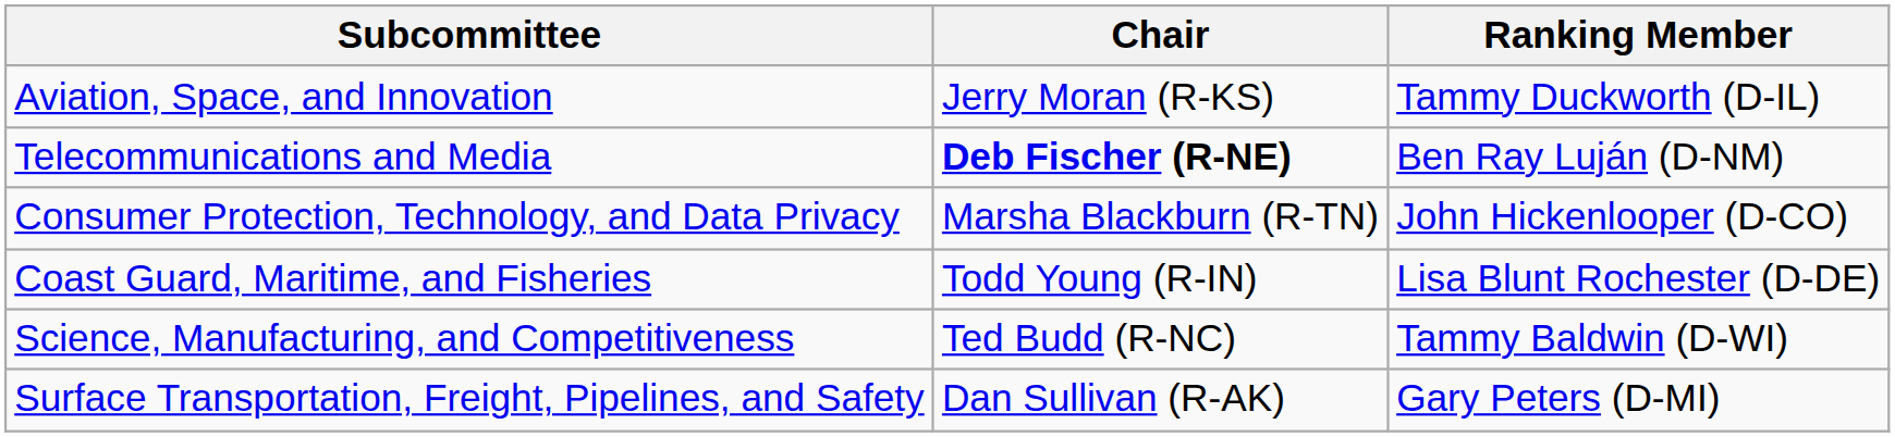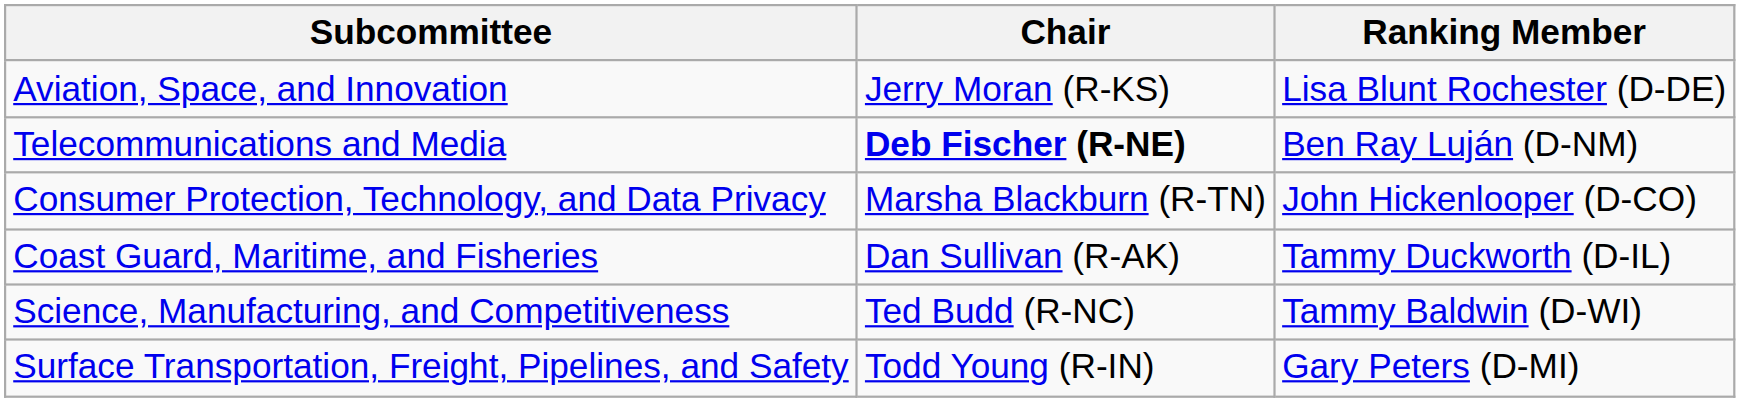Aviation, Space, and Innovation | Ranking Member: Tammy Duckworth (D-IL) -> Lisa Blunt Rochester (D-DE)
Coast Guard, Maritime, and Fisheries | Chair: Todd Young (R-IN) -> Dan Sullivan (R-AK)
Coast Guard, Maritime, and Fisheries | Ranking Member: Lisa Blunt Rochester (D-DE) -> Tammy Duckworth (D-IL)
Surface Transportation, Freight, Pipelines, and Safety | Chair: Dan Sullivan (R-AK) -> Todd Young (R-IN)
